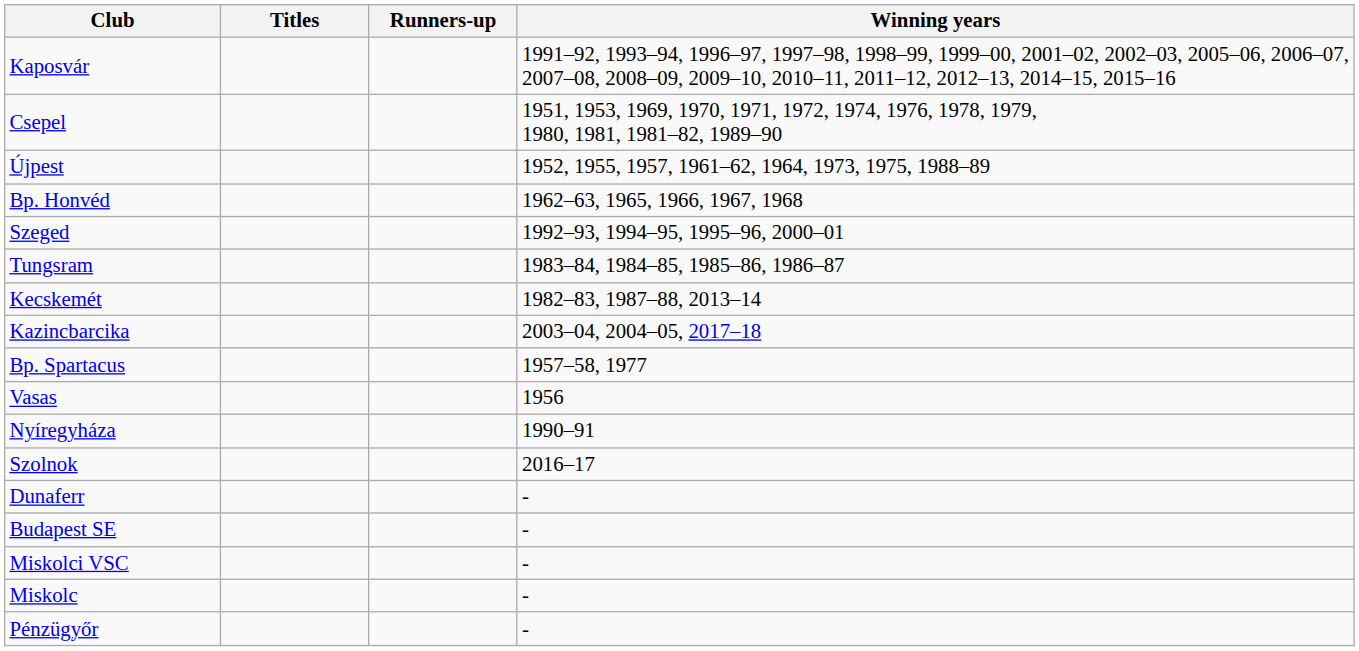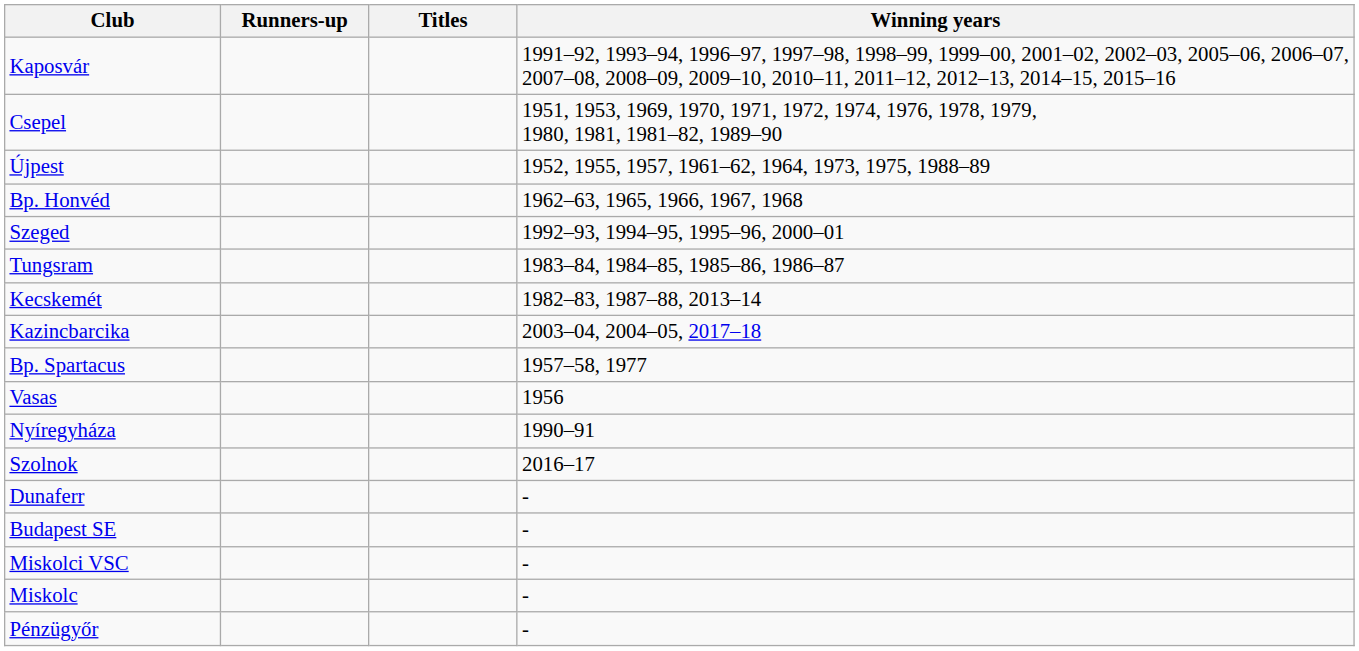columns swapped: Titles <-> Runners-up
